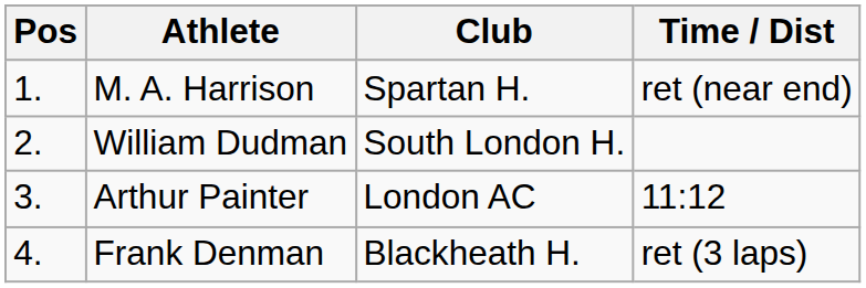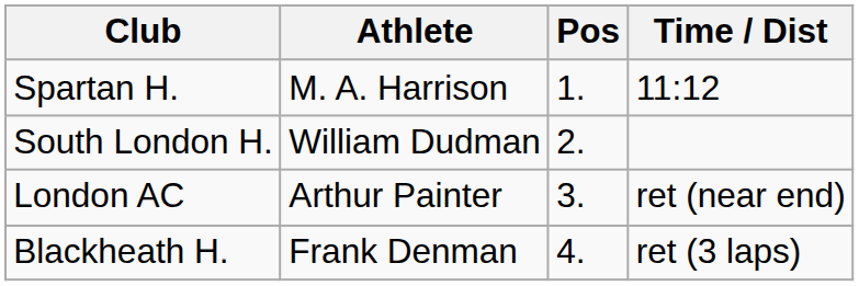columns swapped: Pos <-> Club
M. A. Harrison | Time / Dist: ret (near end) -> 11:12
Arthur Painter | Time / Dist: 11:12 -> ret (near end)
